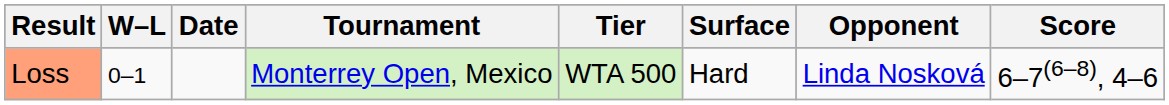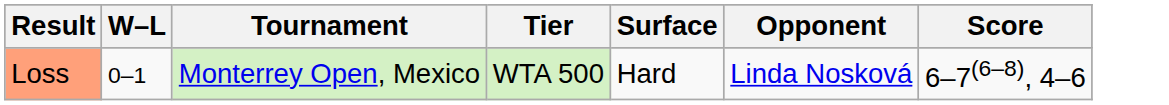- column: Date
